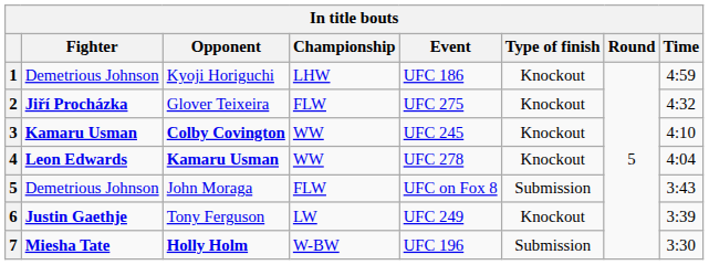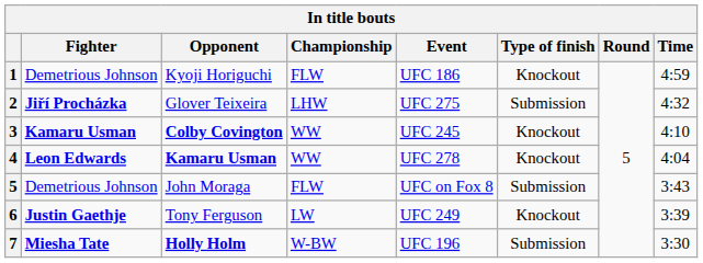1 | Championship: LHW -> FLW
2 | Championship: FLW -> LHW
2 | Type of finish: Knockout -> Submission
